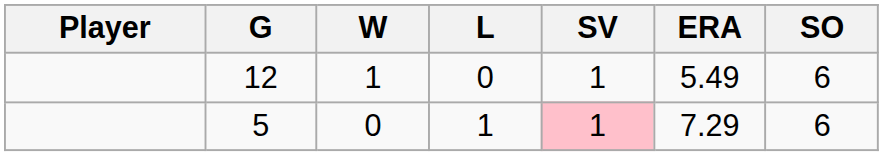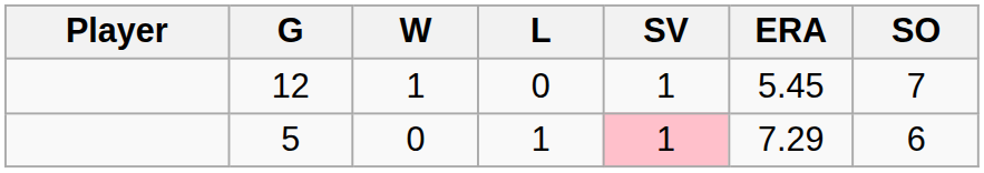12 | ERA: 5.49 -> 5.45
12 | SO: 6 -> 7
